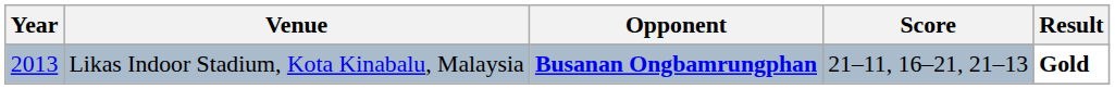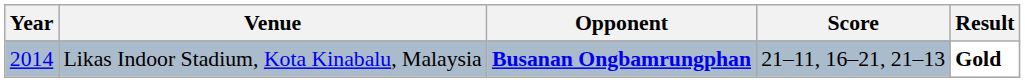Likas Indoor Stadium, Kota Kinabalu, Malaysia | Year: 2013 -> 2014
